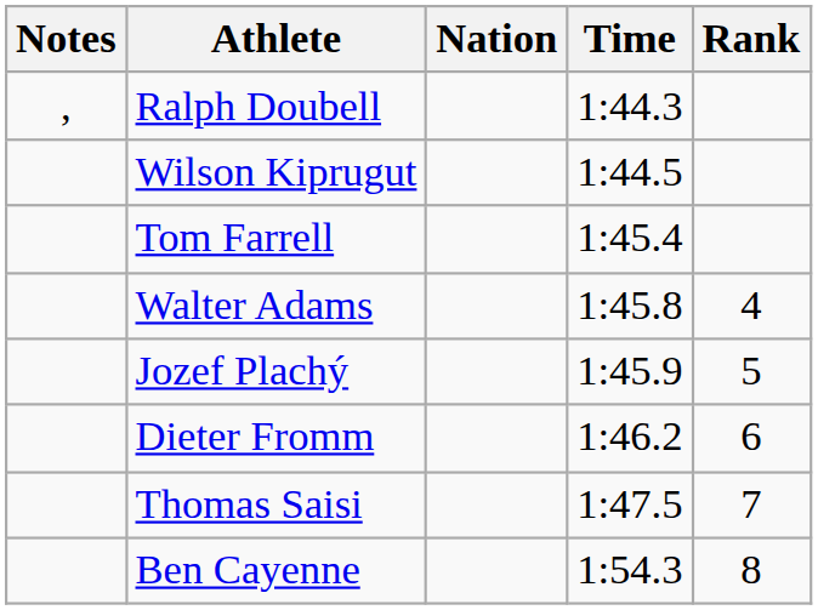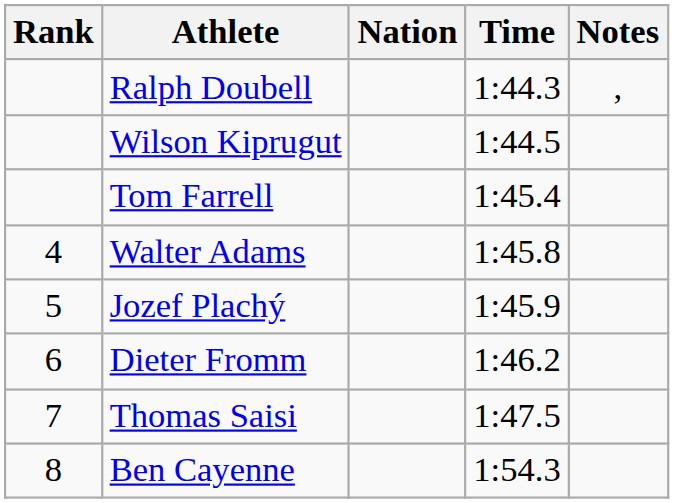columns swapped: Rank <-> Notes
